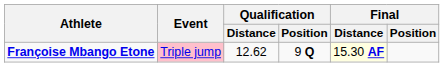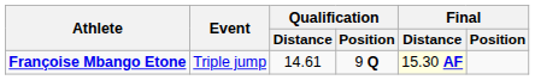Françoise Mbango Etone | Event: pink background -> no background
Françoise Mbango Etone | Qualification / Distance: 12.62 -> 14.61
